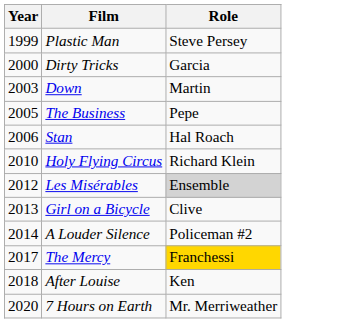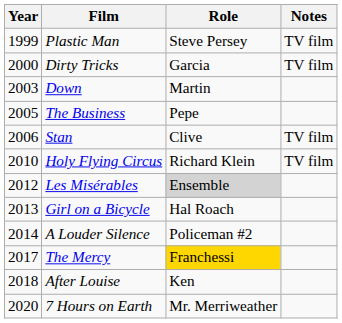+ column: Notes | TV film | TV film | TV film | TV film
Stan | Role: Hal Roach -> Clive
Girl on a Bicycle | Role: Clive -> Hal Roach
